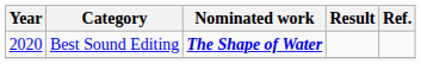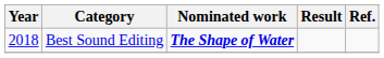Best Sound Editing | Year: 2020 -> 2018
